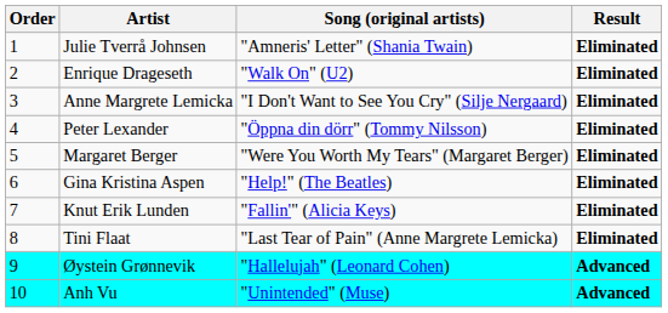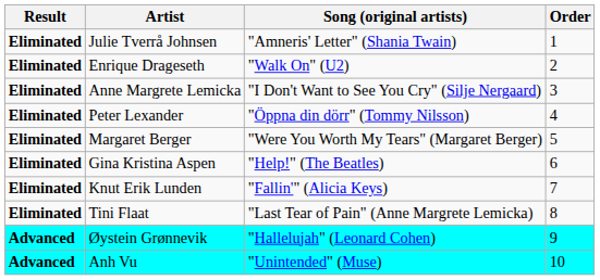columns swapped: Order <-> Result
